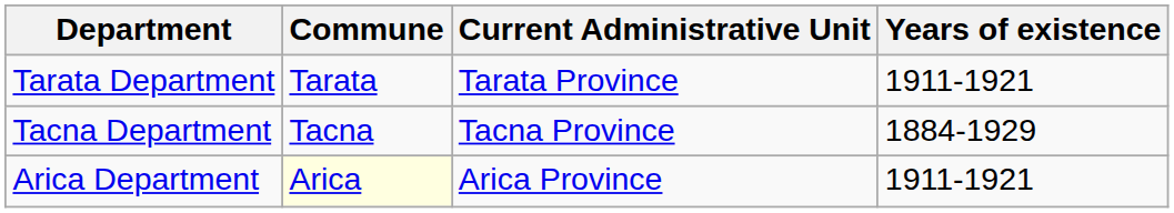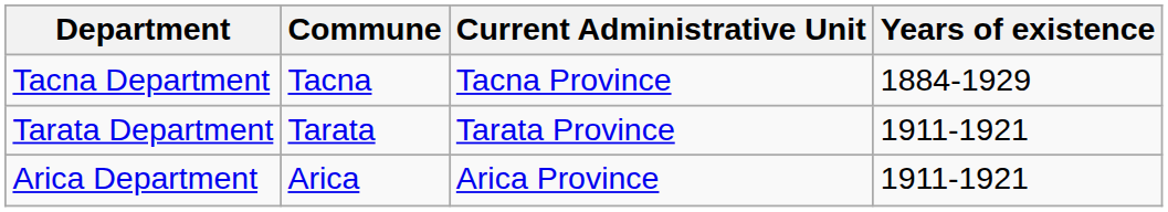rows swapped: Tarata Department <-> Tacna Department
Arica Department | Commune: lightyellow background -> no background
